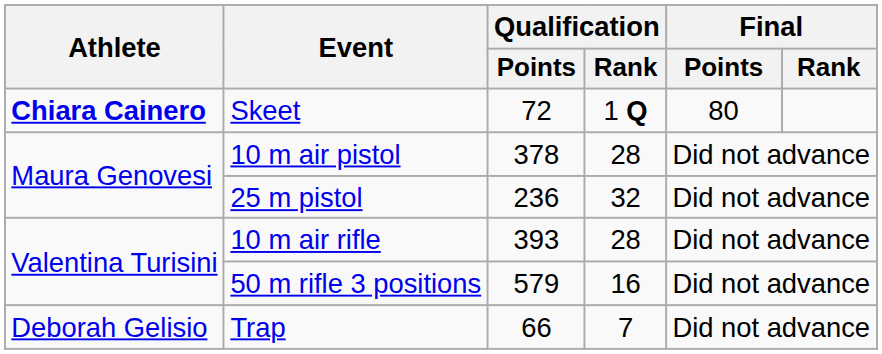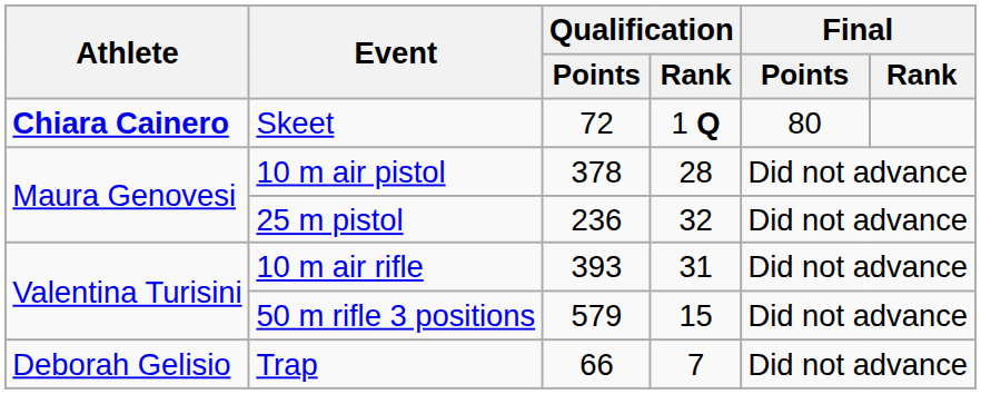10 m air rifle | Qualification / Rank: 28 -> 31
50 m rifle 3 positions | Qualification / Rank: 16 -> 15
